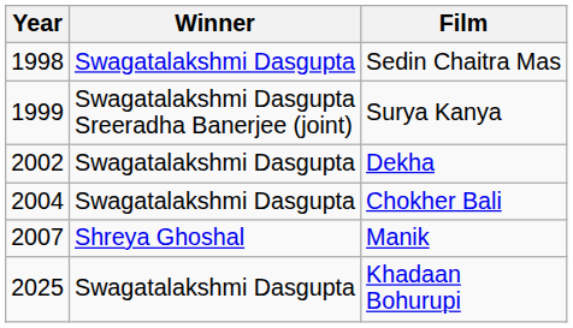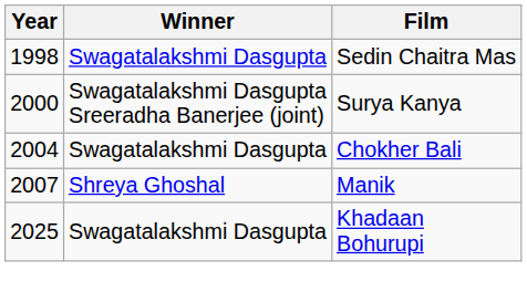Surya Kanya | Year: 1999 -> 2000
- row: 2002 | Swagatalakshmi Dasgupta | Dekha
